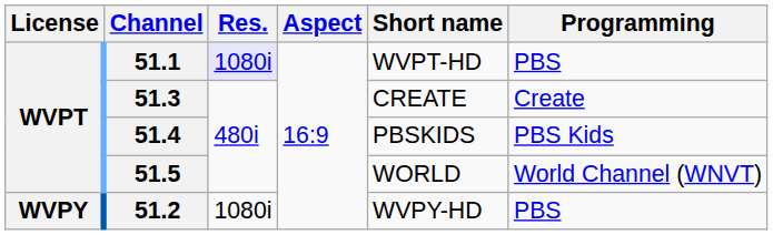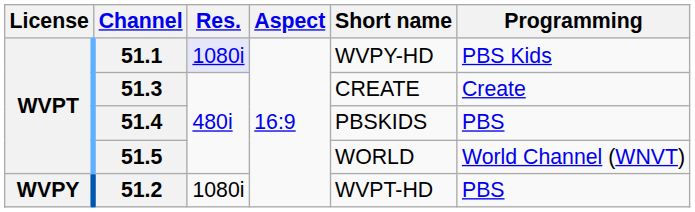51.1 | Short name: WVPT-HD -> WVPY-HD
51.1 | Programming: PBS -> PBS Kids
51.4 | Programming: PBS Kids -> PBS
51.2 | Short name: WVPY-HD -> WVPT-HD
